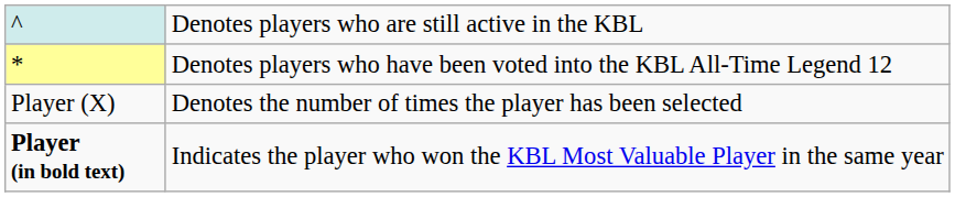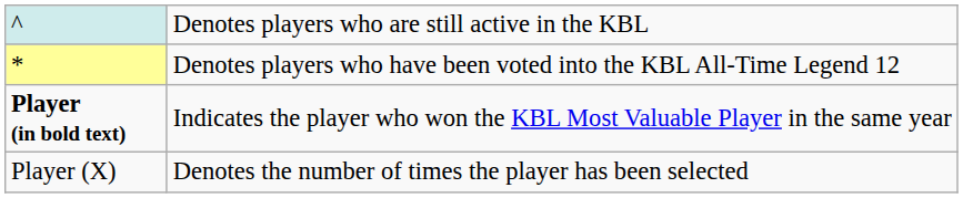rows swapped: Player (X) <-> Player (in bold text)
